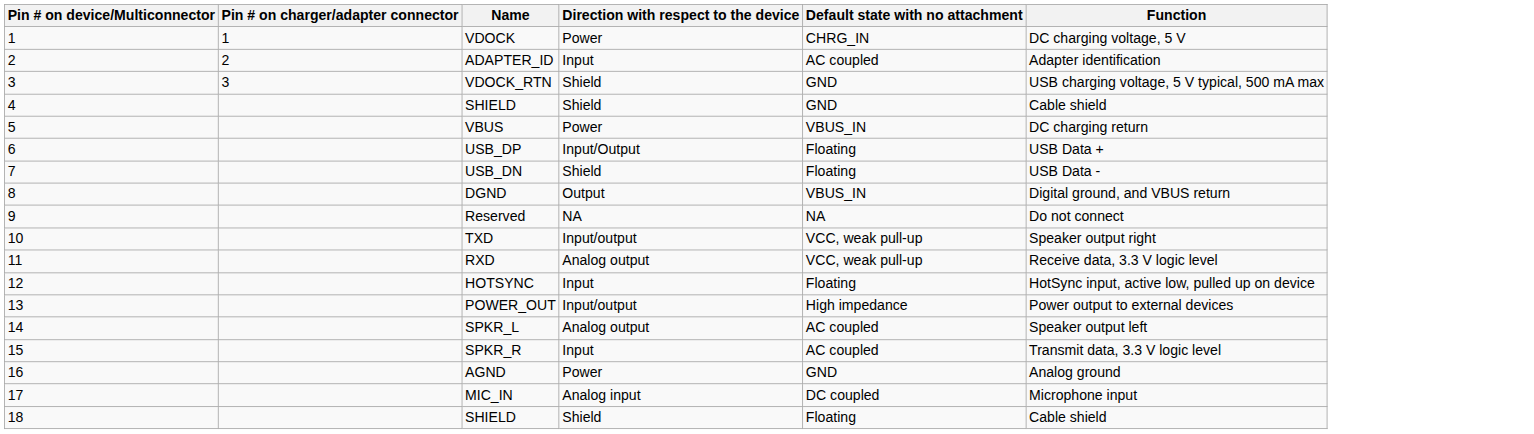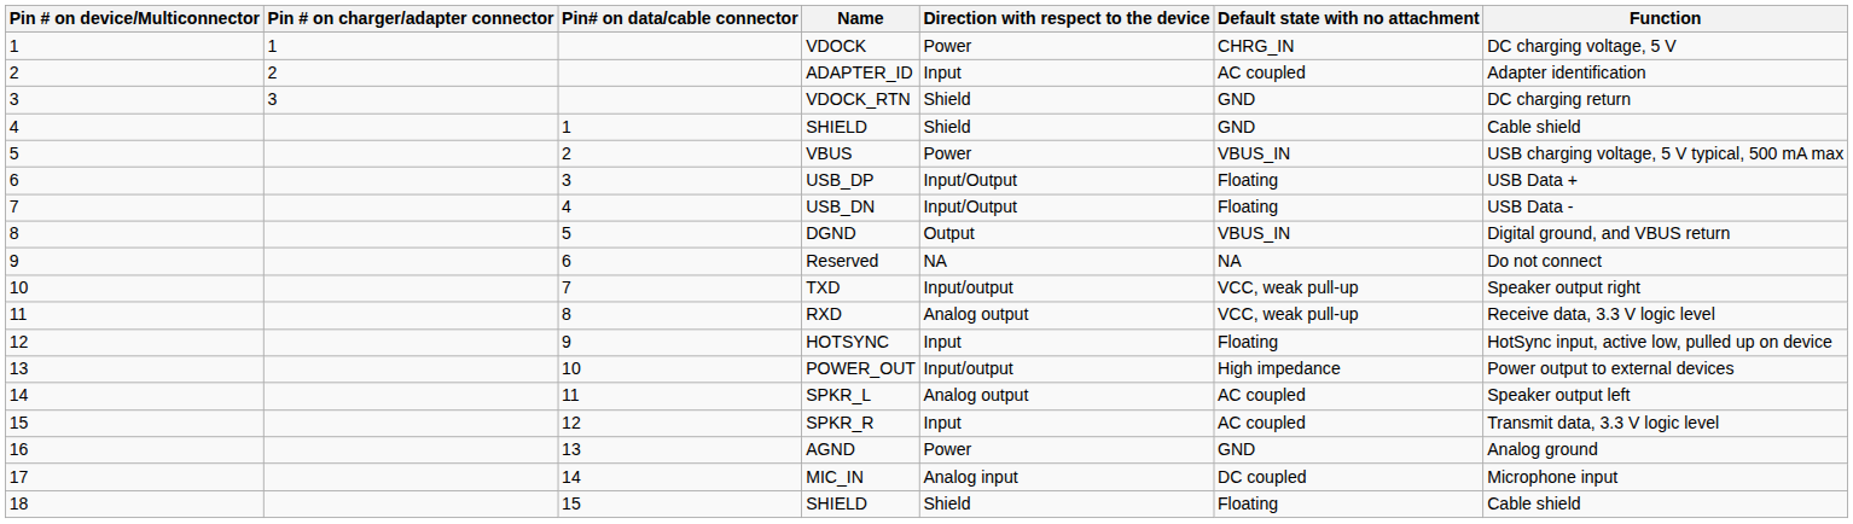+ column: Pin# on data/cable connector | 1 | 2 | 3 | 4 | 5 | 6 | 7 | 8 | 9 | 10 | 11 | 12 | 13 | 14 | 15
VDOCK_RTN | Function: USB charging voltage, 5 V typical, 500 mA max -> DC charging return
VBUS | Function: DC charging return -> USB charging voltage, 5 V typical, 500 mA max
USB_DN | Direction with respect to the device: Shield -> Input/Output
